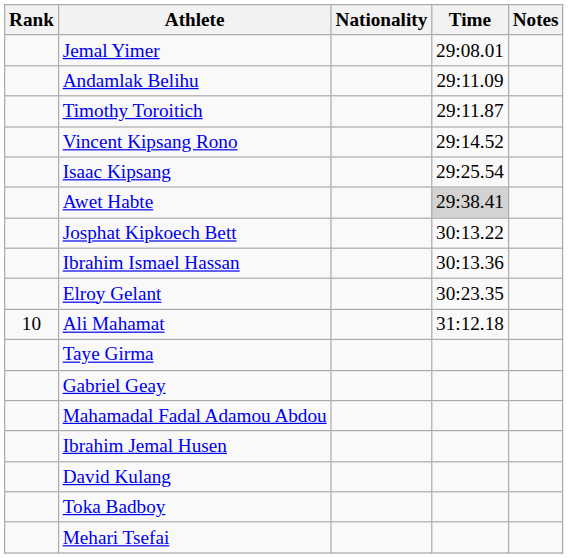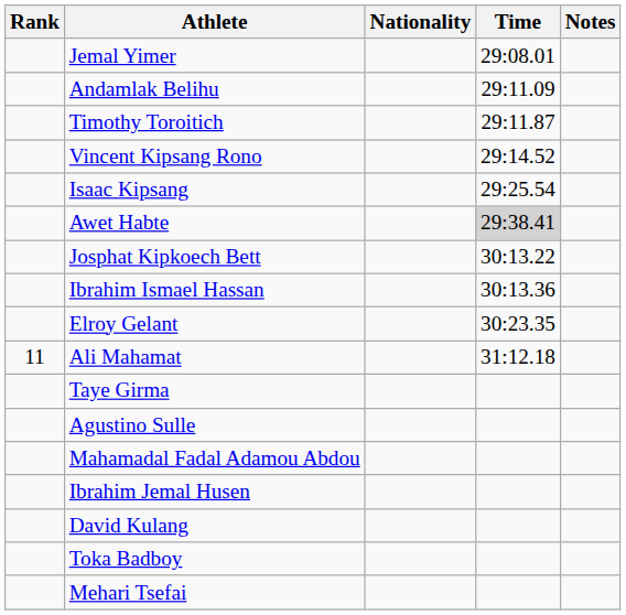Ali Mahamat | Rank: 10 -> 11
- row: Gabriel Geay
+ row: Agustino Sulle
